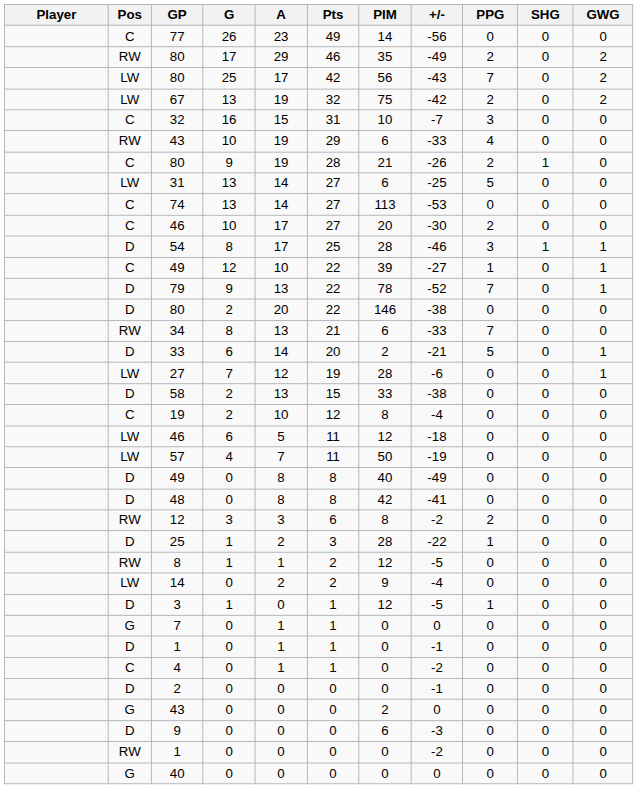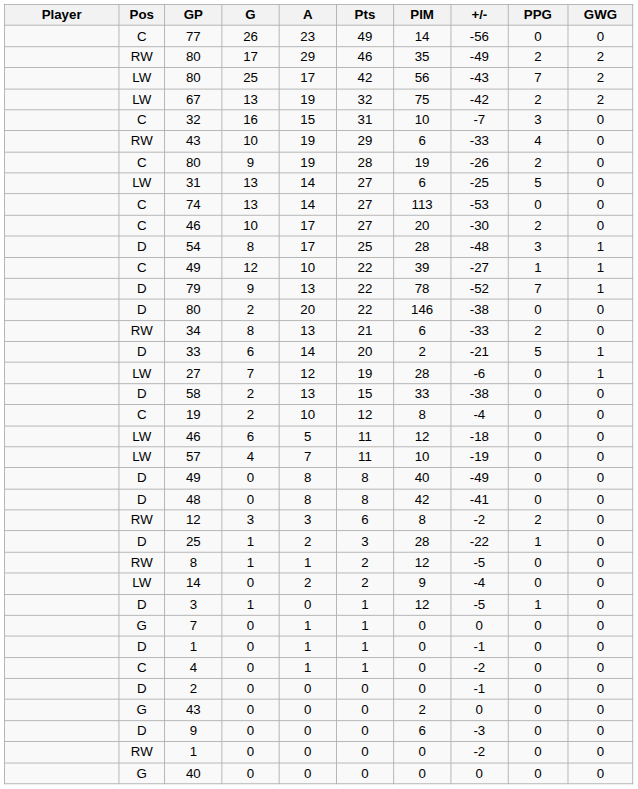- column: SHG | 0 | 0 | 0 | 0 | 0 | 0 | 1 | 0 | 0 | 0 | 1 | 0 | 0 | 0 | 0 | 0 | 0 | 0 | 0 | 0 | 0 | 0 | 0 | 0 | 0 | 0 | 0 | 0 | 0 | 0 | 0 | 0 | 0 | 0 | 0 | 0
C / 80 | PIM: 21 -> 19
54 | +/-: -46 -> -48
34 | PPG: 7 -> 2
57 | PIM: 50 -> 10
